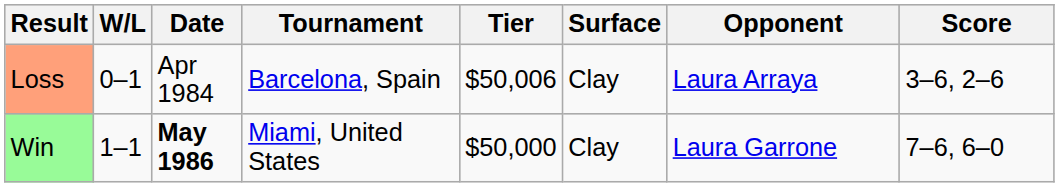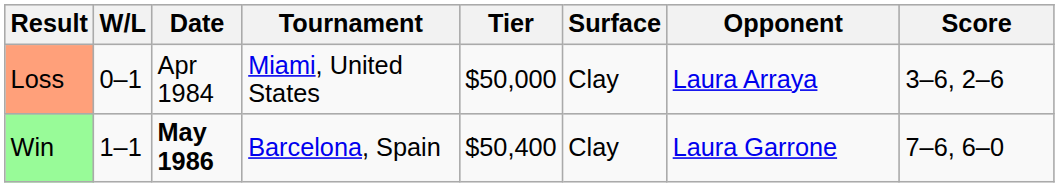Loss | Tournament: Barcelona, Spain -> Miami, United States
Loss | Tier: $50,006 -> $50,000
Win | Tournament: Miami, United States -> Barcelona, Spain
Win | Tier: $50,000 -> $50,400
